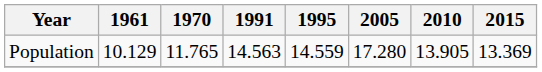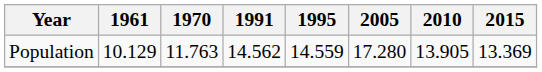Population | 1970: 11.765 -> 11.763
Population | 1991: 14.563 -> 14.562
